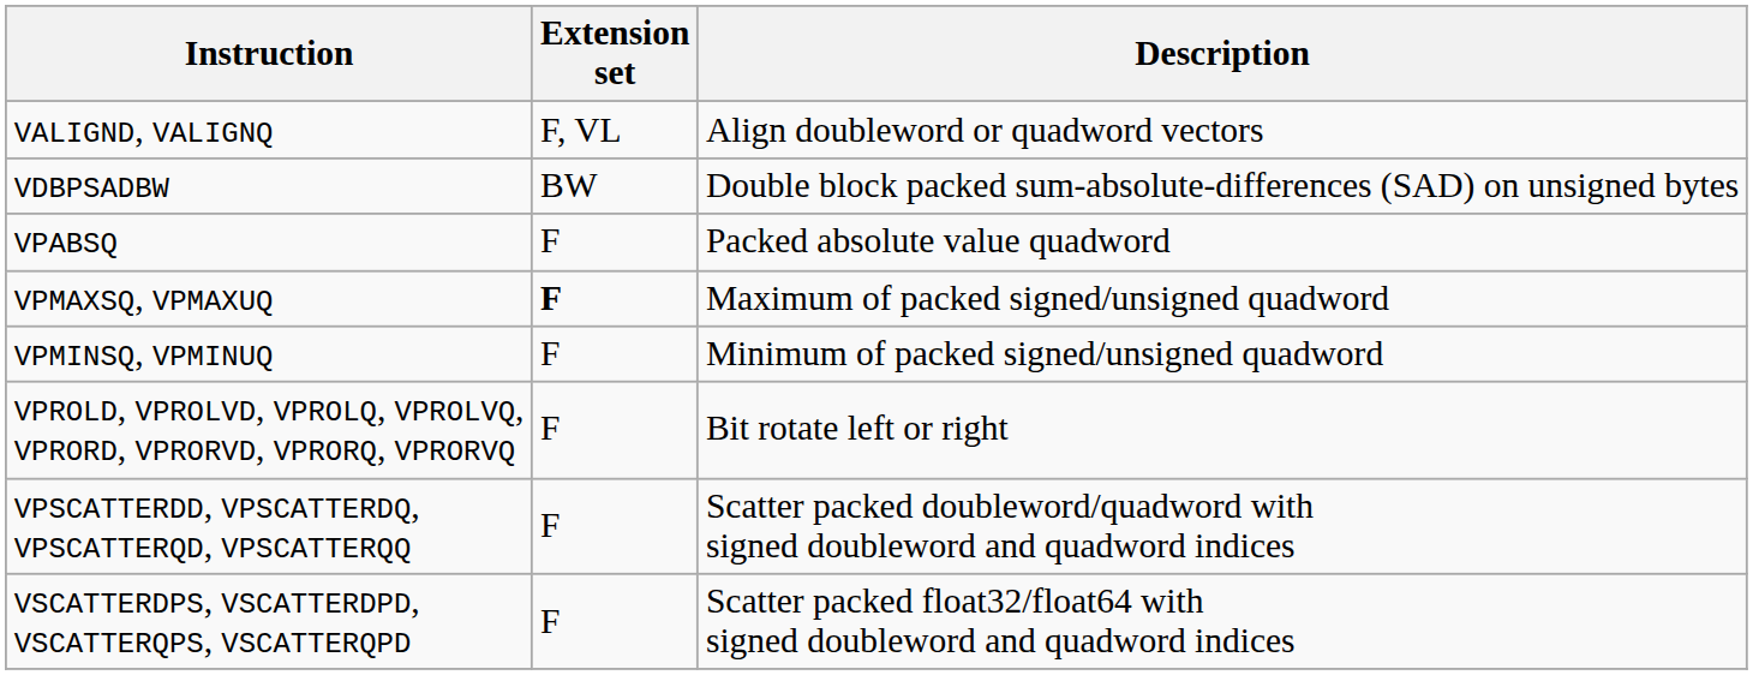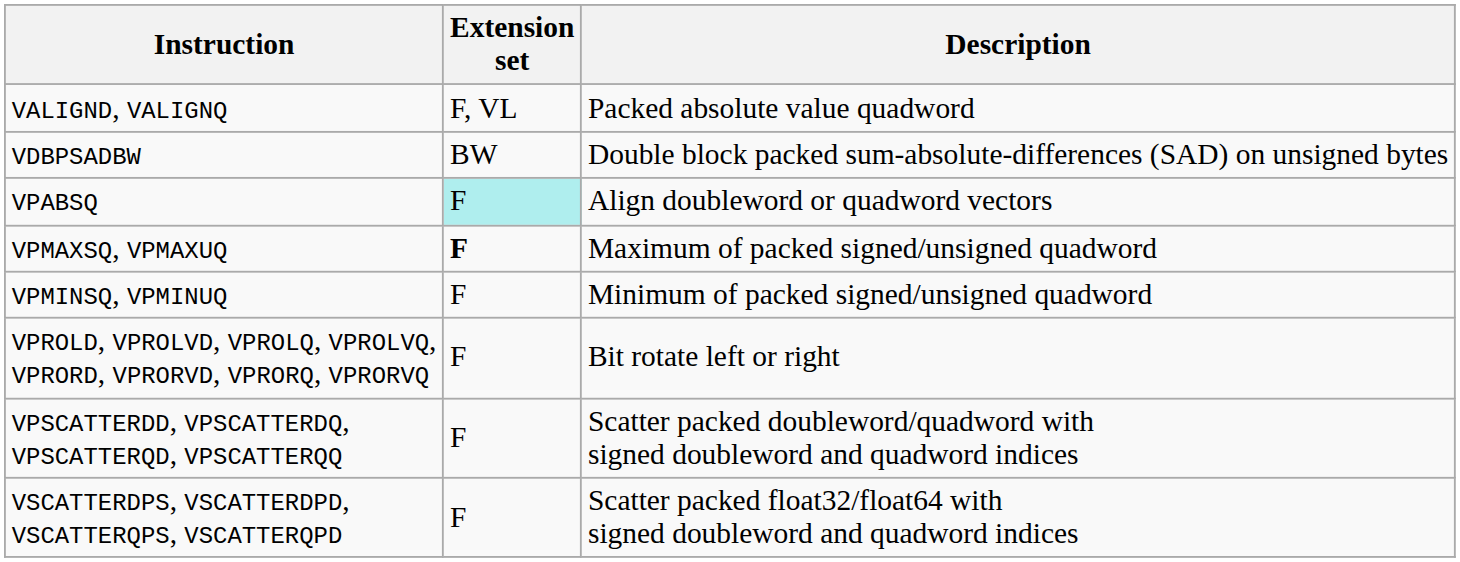VALIGND, VALIGNQ | Description: Align doubleword or quadword vectors -> Packed absolute value quadword
VPABSQ | Extension set: no background -> paleturquoise background
VPABSQ | Description: Packed absolute value quadword -> Align doubleword or quadword vectors
